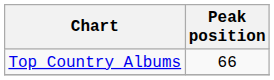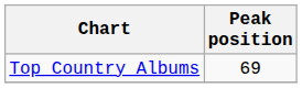Top Country Albums | Peak position: 66 -> 69
